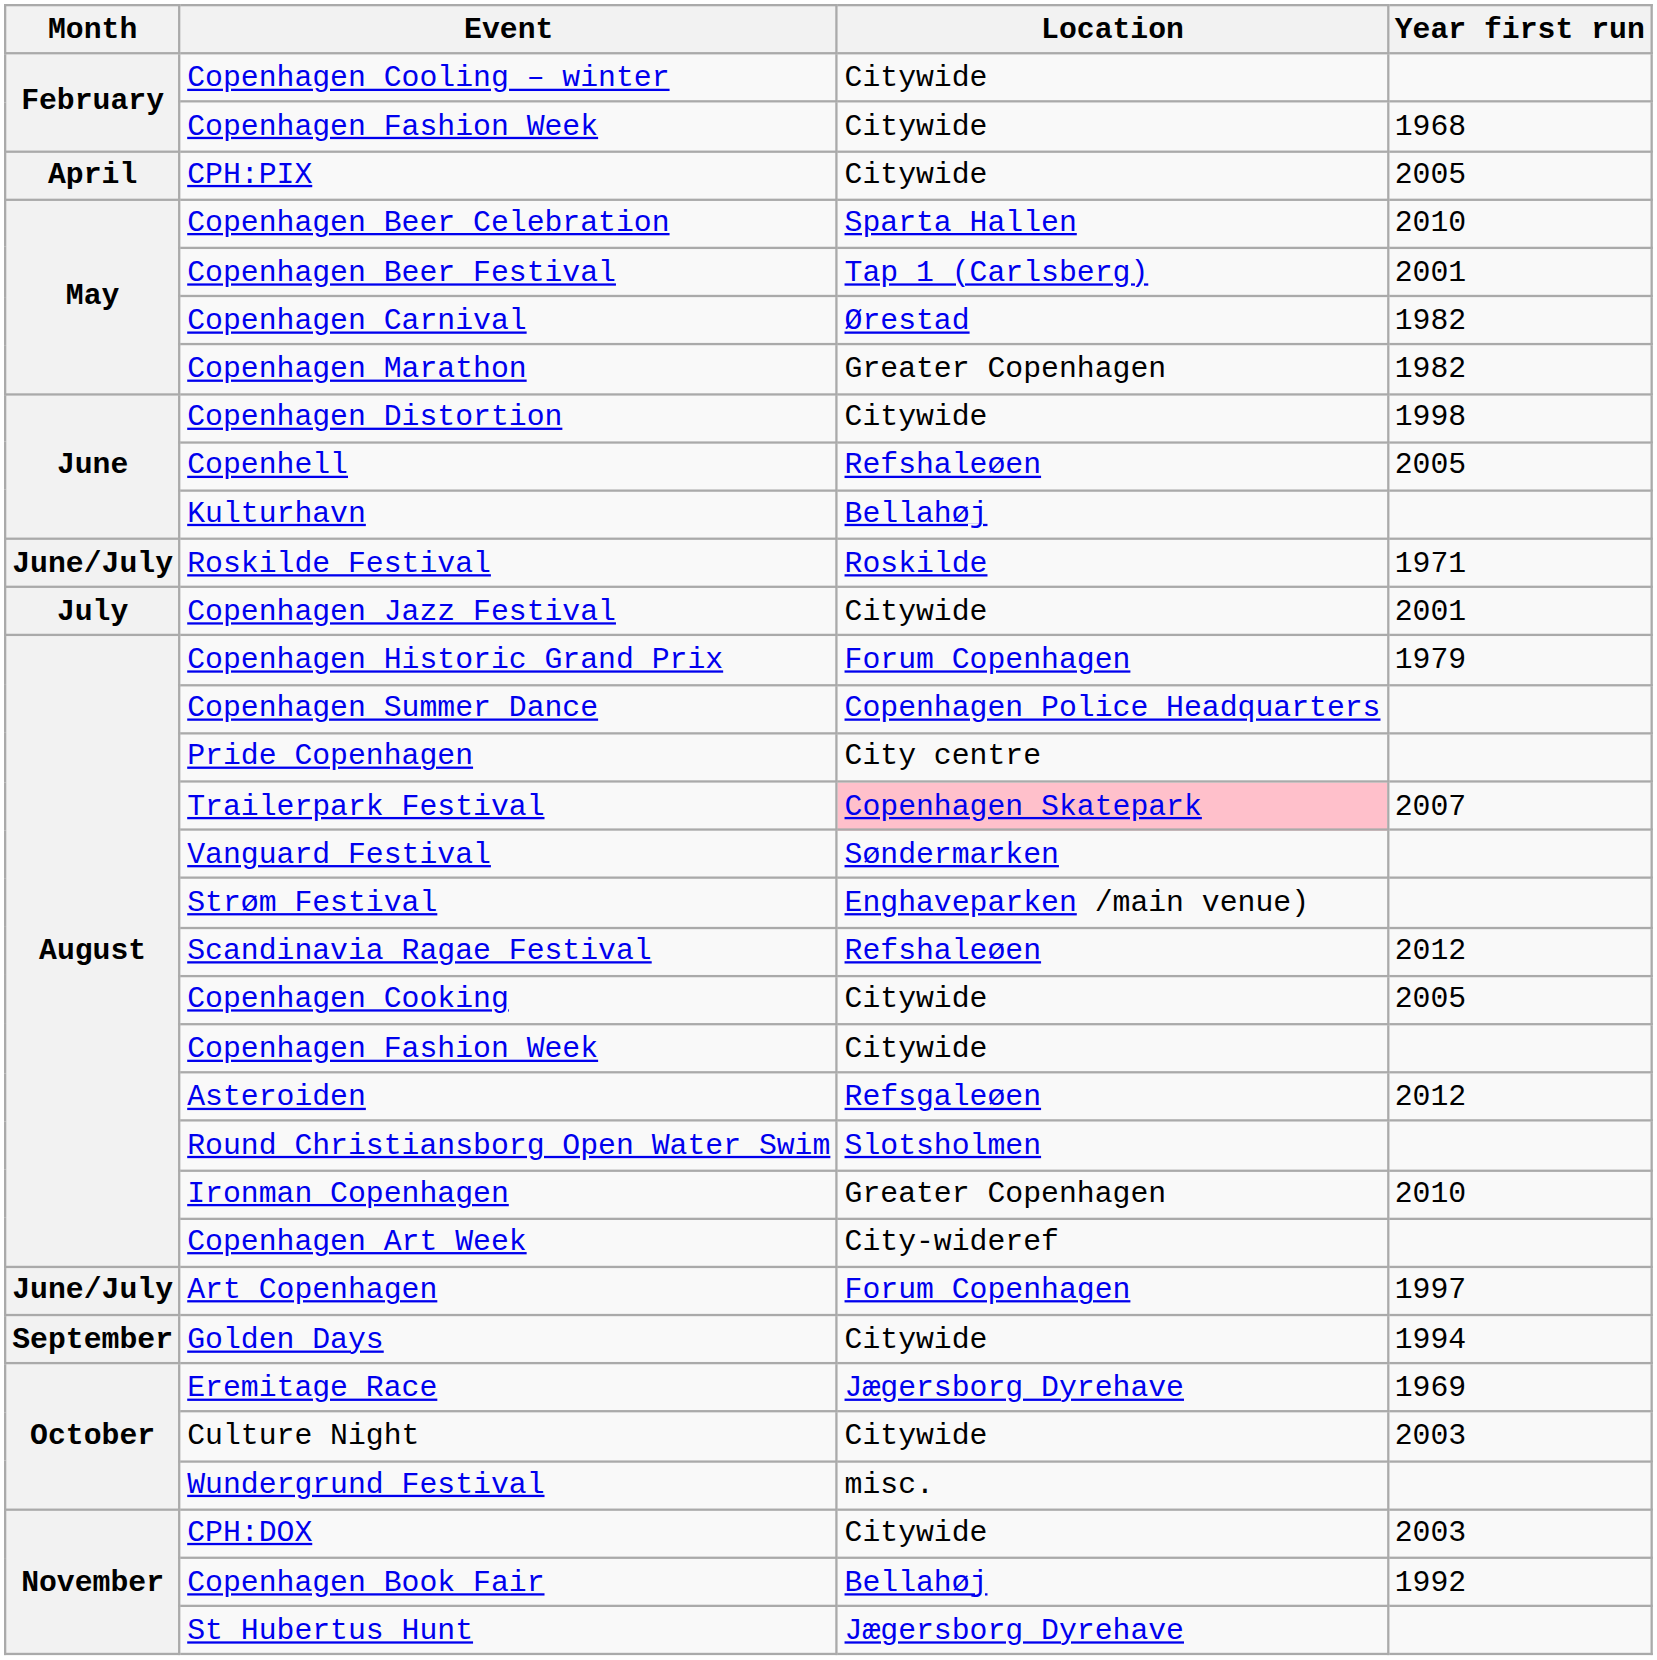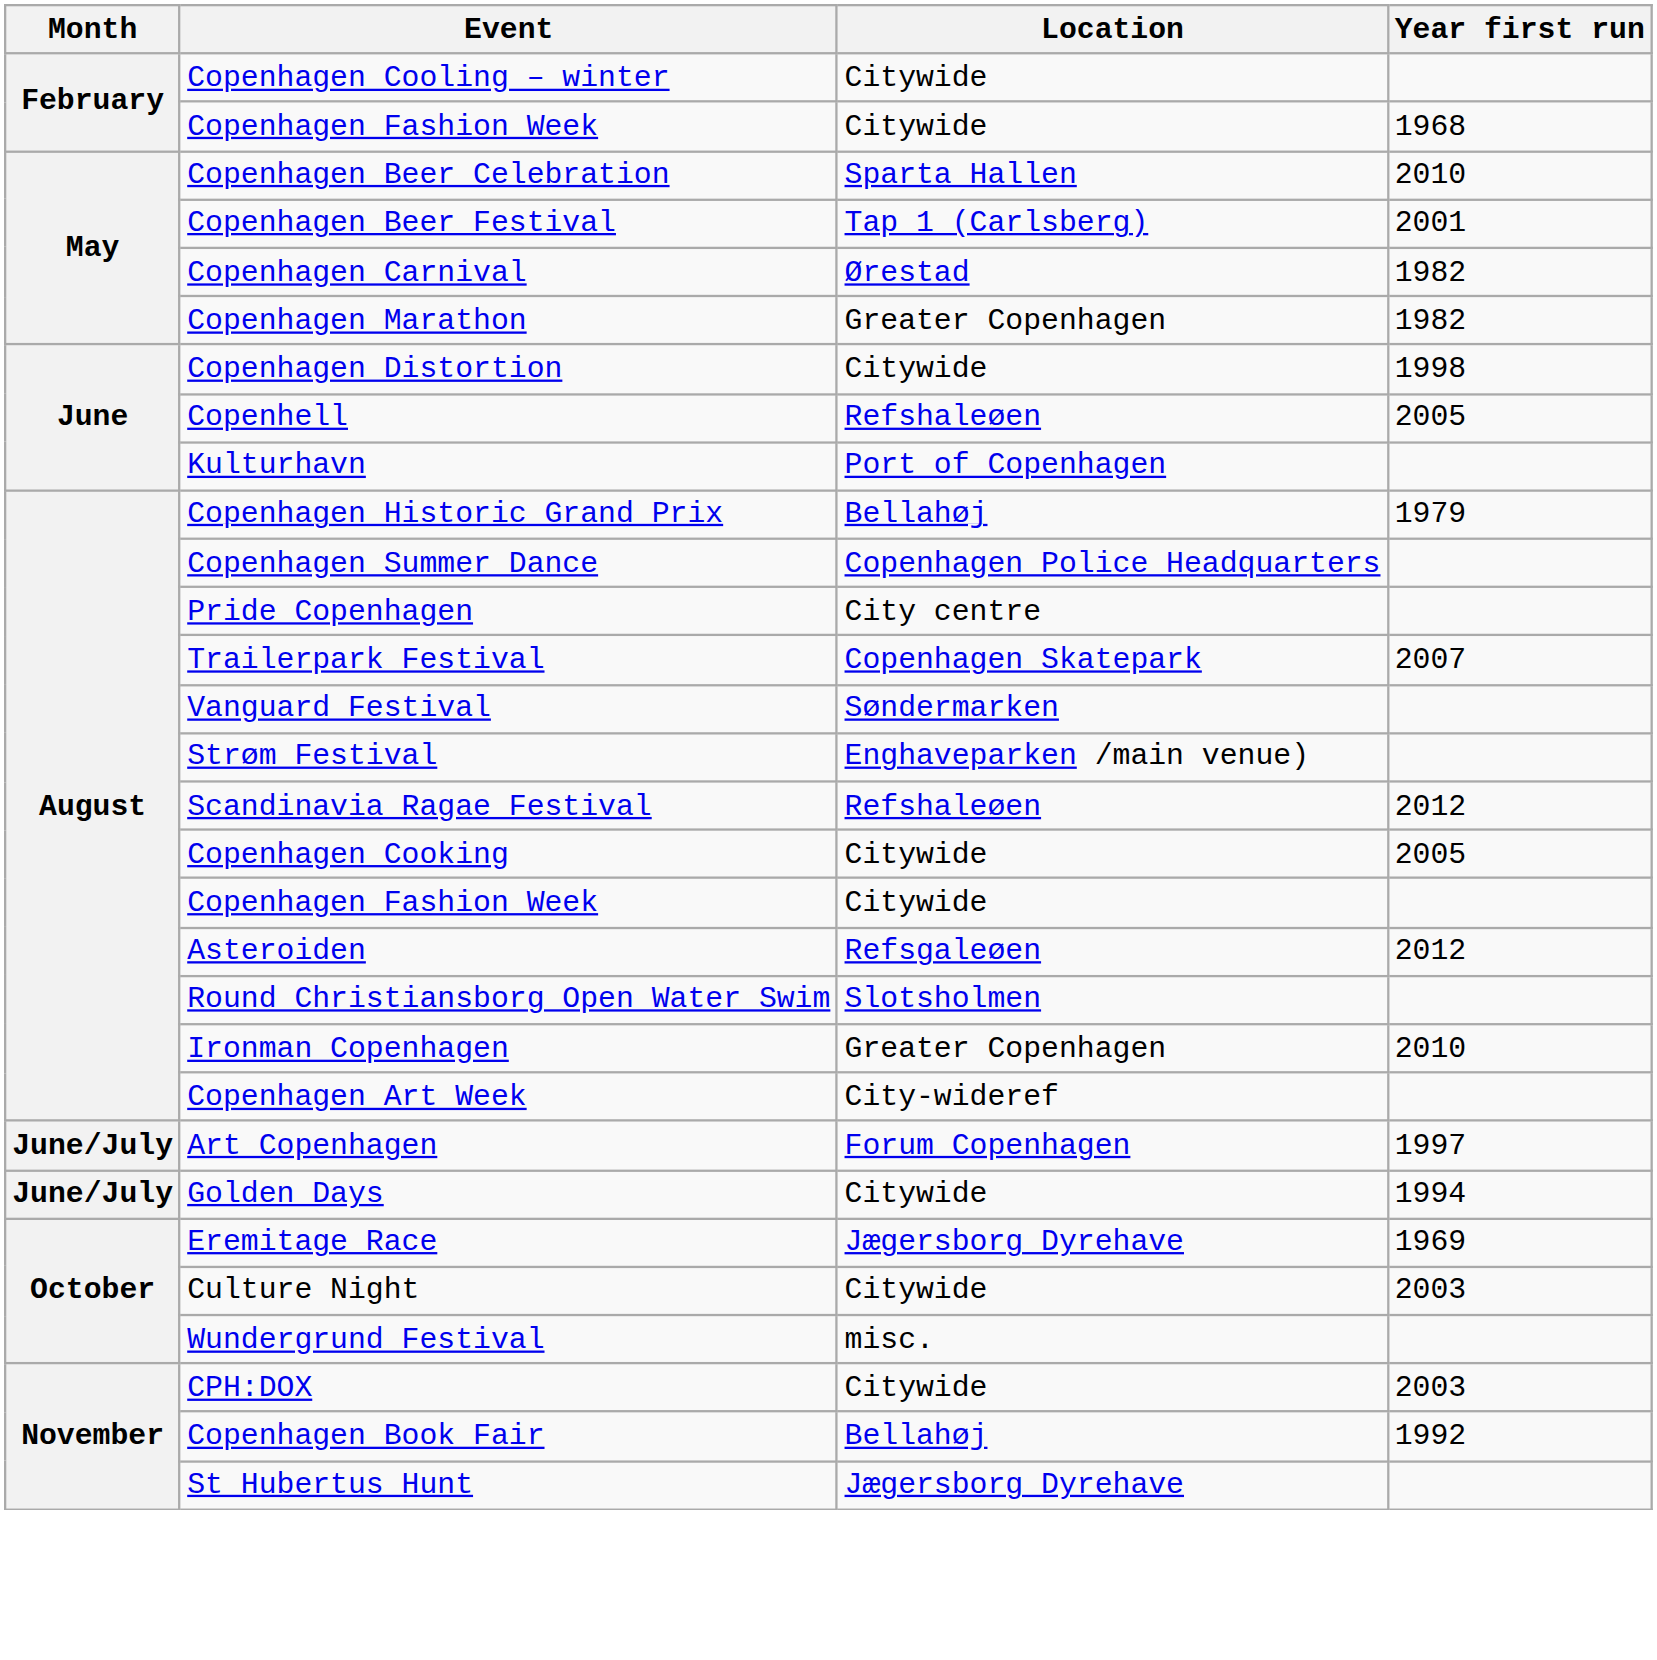- row: April | CPH:PIX | Citywide | 2005
Kulturhavn | Location: Bellahøj -> Port of Copenhagen
- row: June/July | Roskilde Festival | Roskilde | 1971
- row: July | Copenhagen Jazz Festival | Citywide | 2001
Copenhagen Historic Grand Prix | Location: Forum Copenhagen -> Bellahøj
Trailerpark Festival | Location: pink background -> no background
Golden Days | Month: September -> June/July
